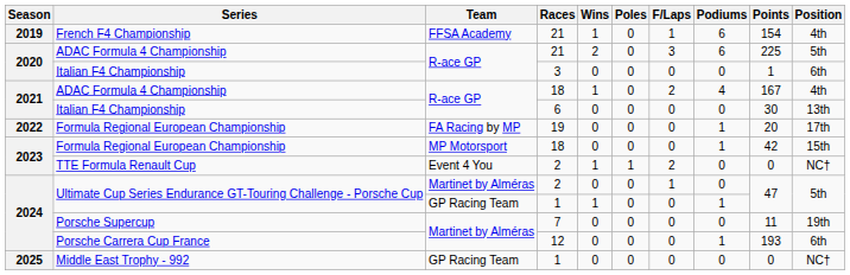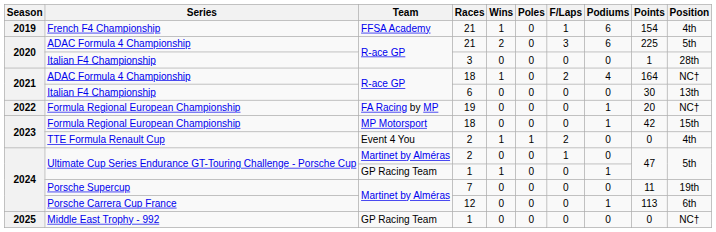Italian F4 Championship / 3 | Position: 6th -> 28th
ADAC Formula 4 Championship / 18 | Points: 167 -> 164
ADAC Formula 4 Championship / 18 | Position: 4th -> NC†
Formula Regional European Championship / 19 | Position: 17th -> NC†
TTE Formula Renault Cup | Position: NC† -> 4th
Porsche Carrera Cup France | Points: 193 -> 113
